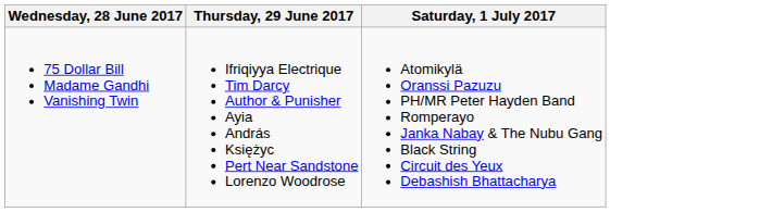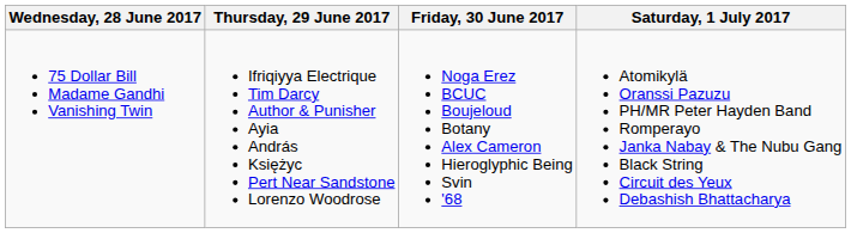+ column: Friday, 30 June 2017 | Noga Erez BCUC Boujeloud Botany Alex Cameron Hieroglyphic Being Svin '68
